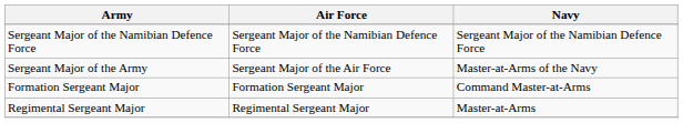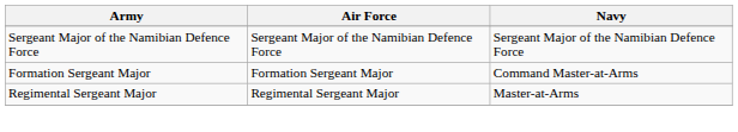- row: Sergeant Major of the Army | Sergeant Major of the Air Force | Master-at-Arms of the Navy
